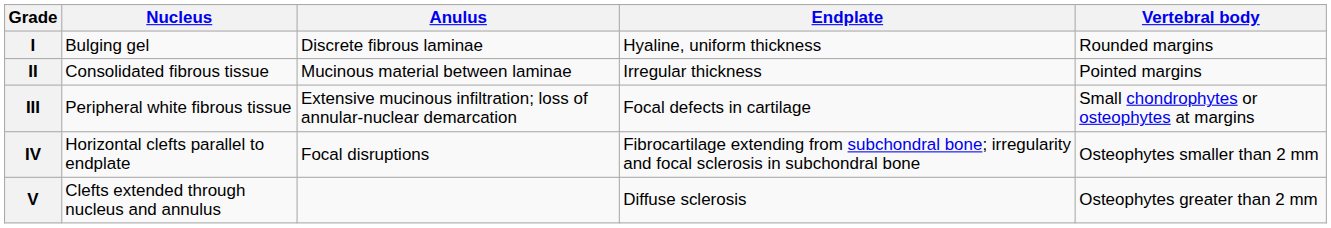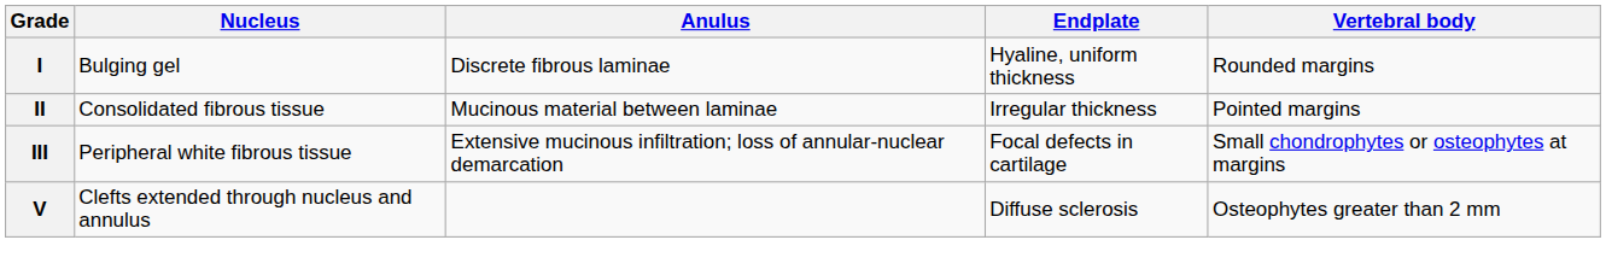- row: IV | Horizontal clefts parallel to endplate | Focal disruptions | Fibrocartilage extending from subchondral bone; irregularity and focal sclerosis in subchondral bone | Osteophytes smaller than 2 mm
